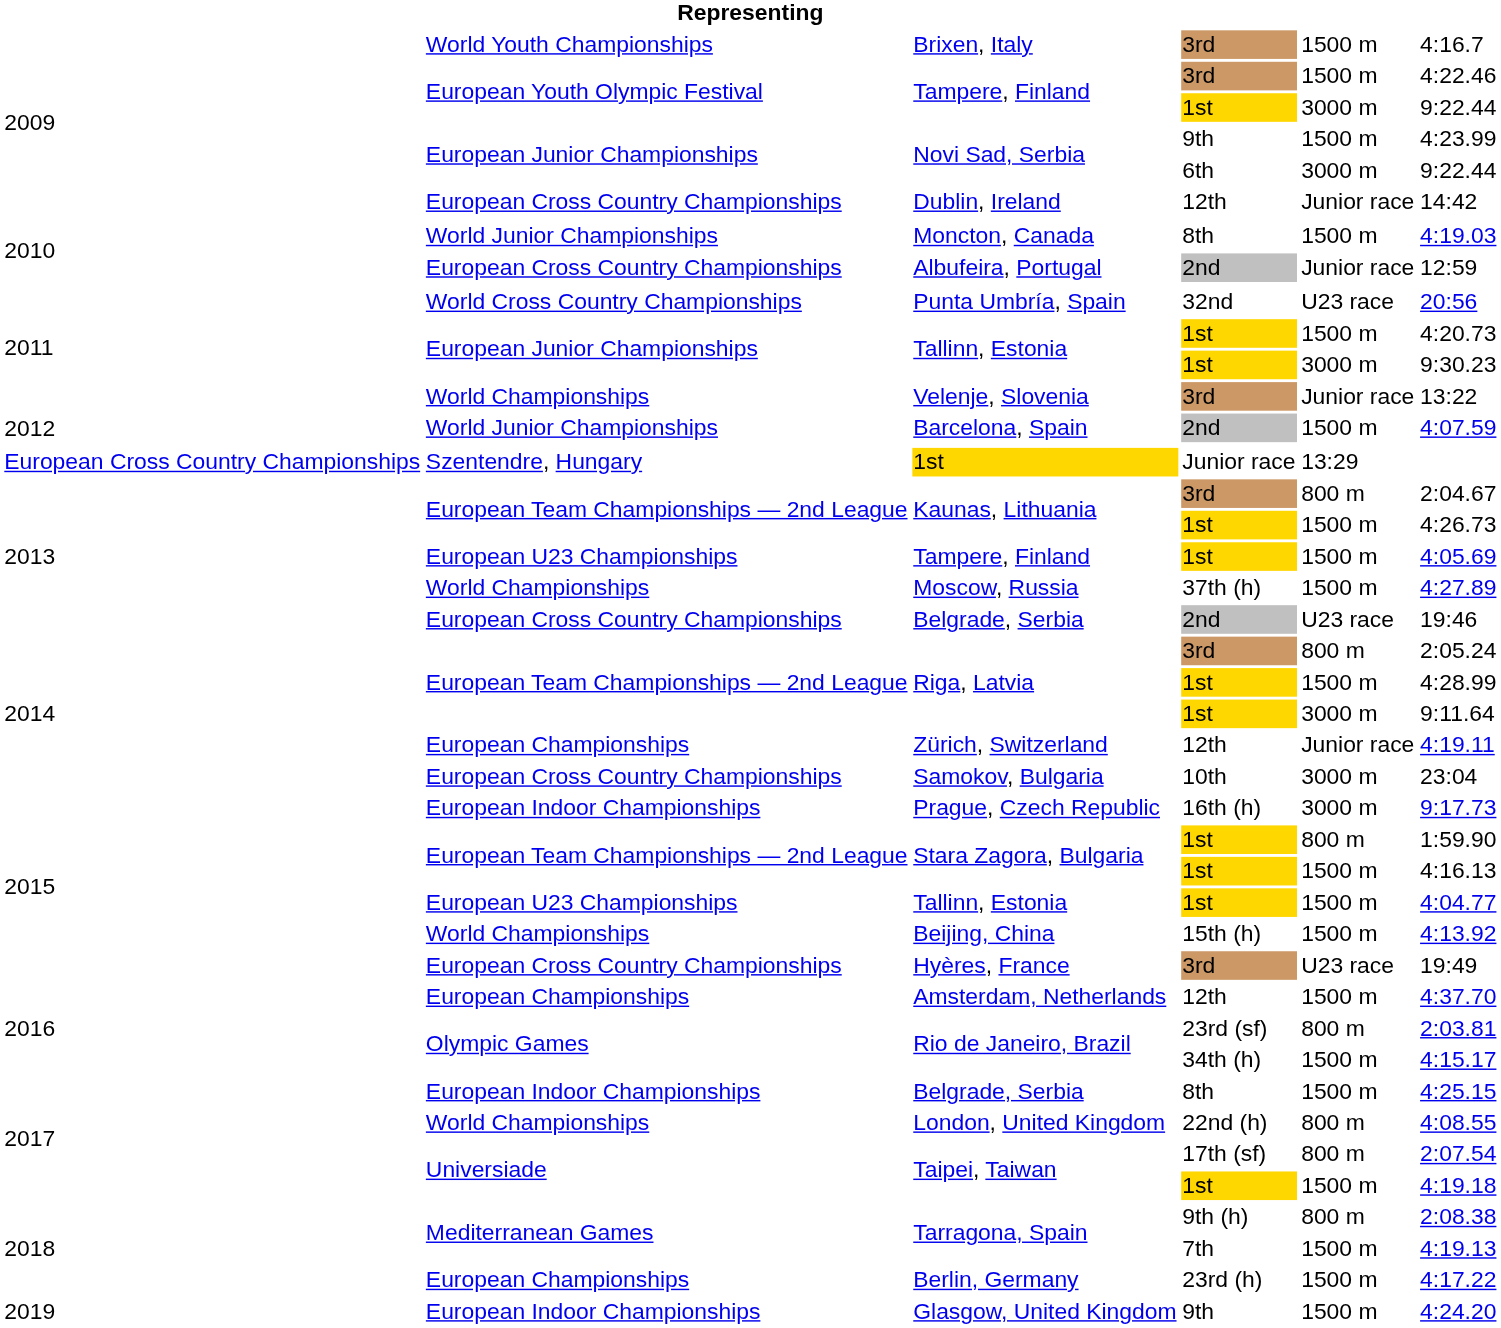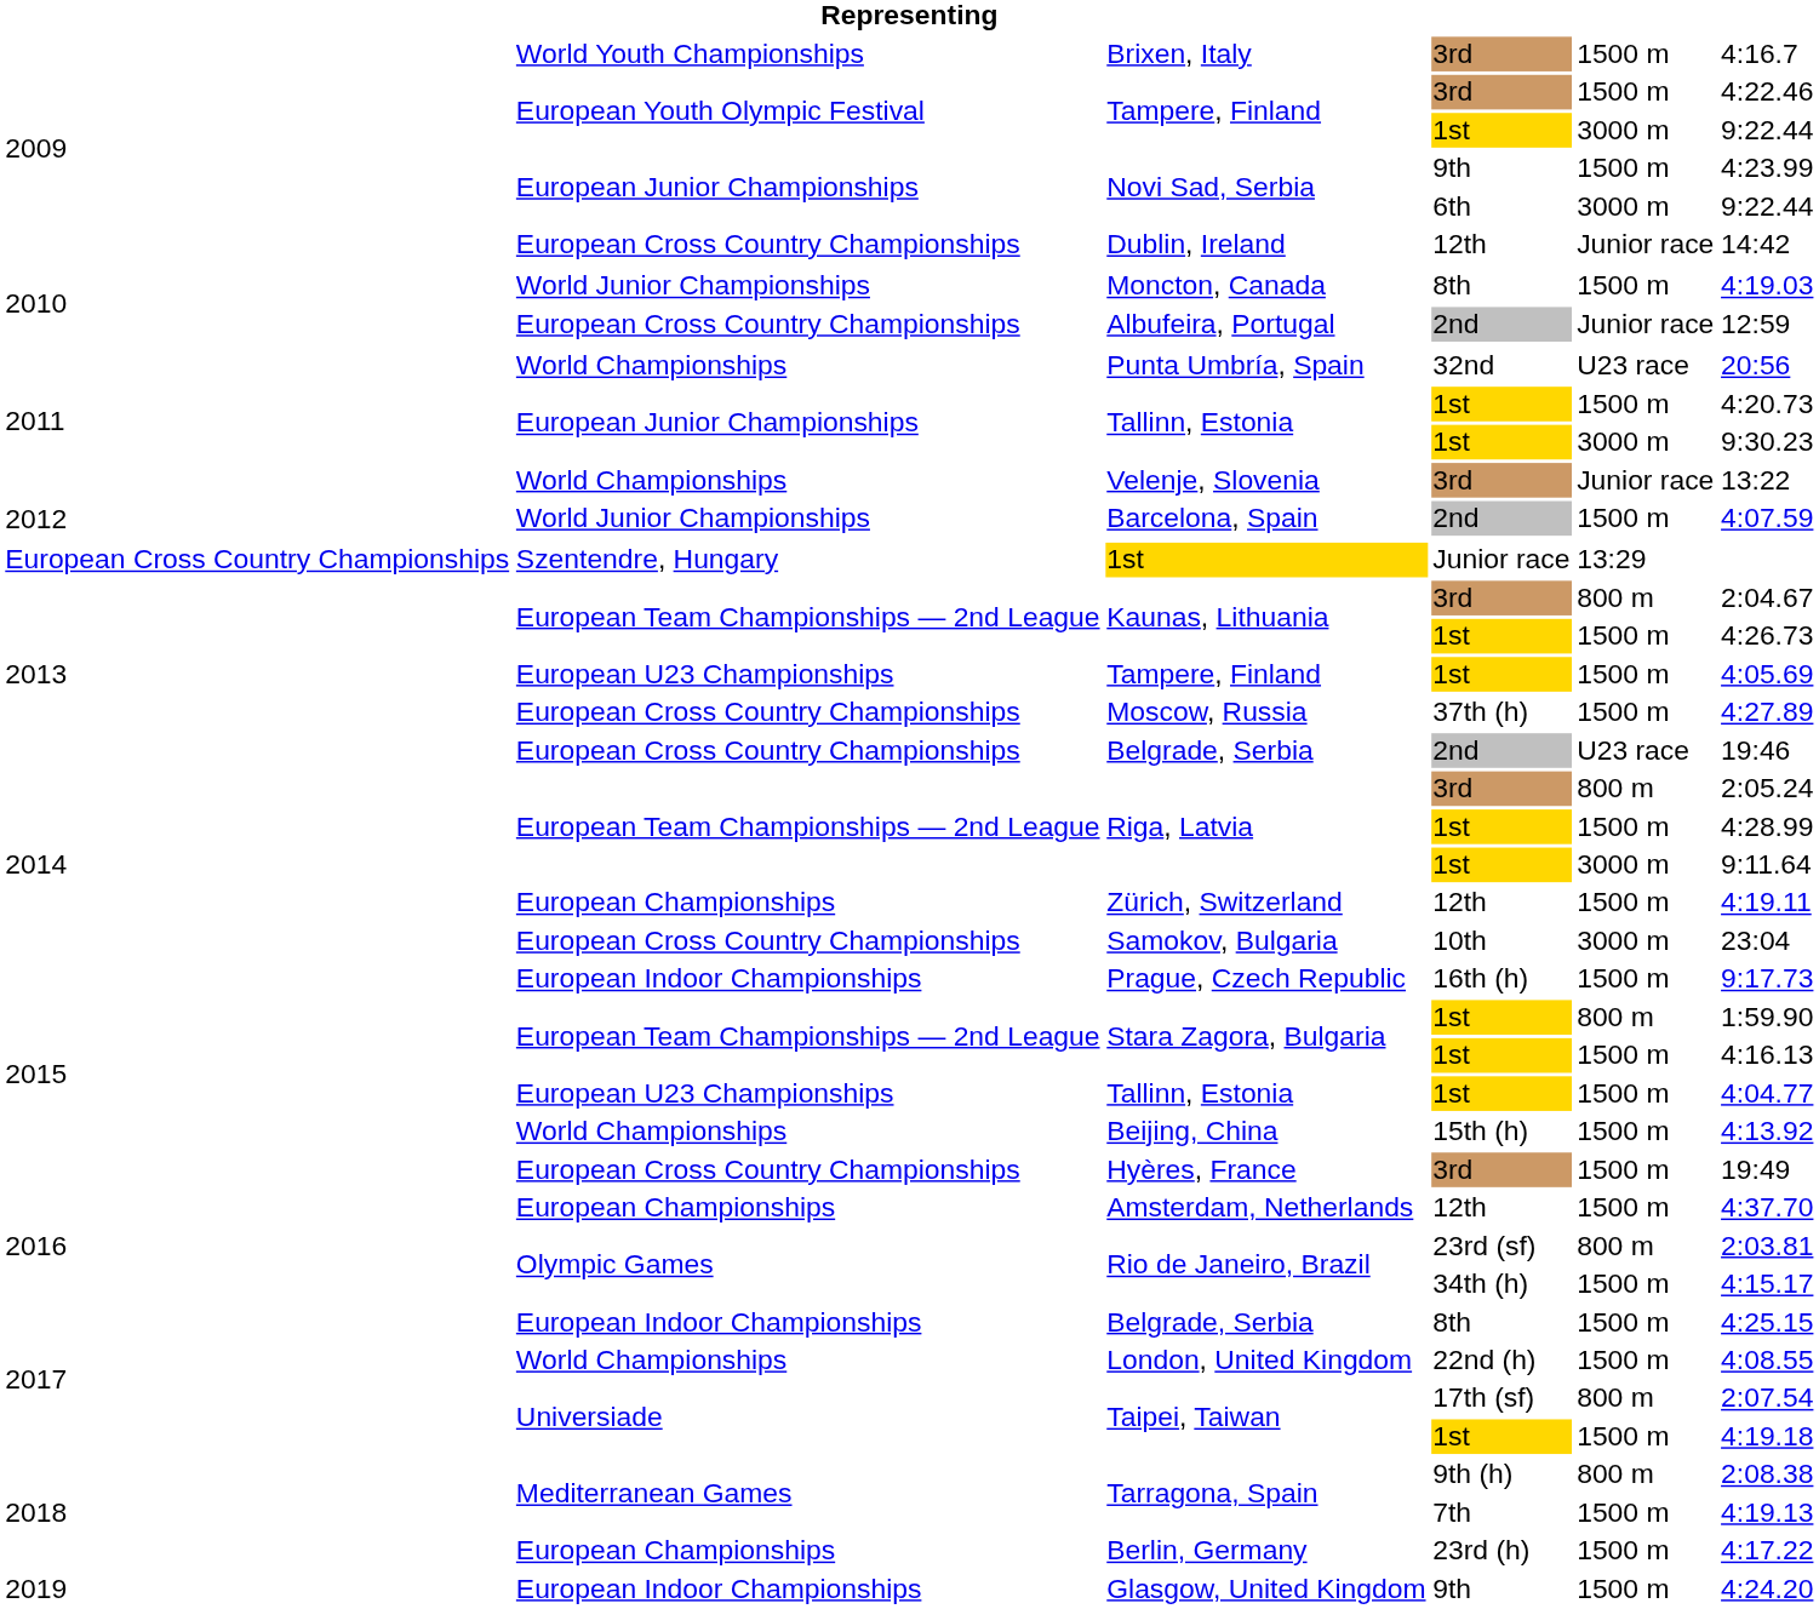Punta Umbría, Spain | column 2: World Cross Country Championships -> World Championships
Moscow, Russia | column 2: World Championships -> European Cross Country Championships
Zürich, Switzerland | column 5: Junior race -> 1500 m
Prague, Czech Republic | column 5: 3000 m -> 1500 m
Hyères, France | column 5: U23 race -> 1500 m
London, United Kingdom | column 5: 800 m -> 1500 m
